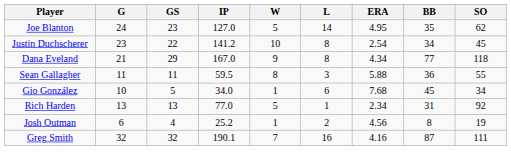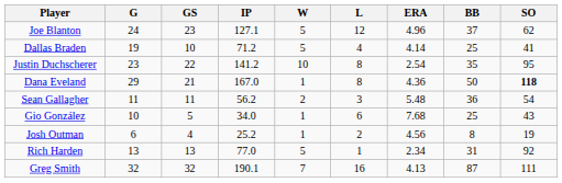Joe Blanton | IP: 127.0 -> 127.1
Joe Blanton | L: 14 -> 12
Joe Blanton | ERA: 4.95 -> 4.96
Joe Blanton | BB: 35 -> 37
+ row: Dallas Braden | 19 | 10 | 71.2 | 5 | 4 | 4.14 | 25 | 41
Justin Duchscherer | BB: 34 -> 35
Justin Duchscherer | SO: 45 -> 95
Dana Eveland | G: 21 -> 29
Dana Eveland | GS: 29 -> 21
Dana Eveland | W: 9 -> 1
Dana Eveland | ERA: 4.34 -> 4.36
Dana Eveland | BB: 77 -> 50
Dana Eveland | SO: normal -> bold
Sean Gallagher | IP: 59.5 -> 56.2
Sean Gallagher | W: 8 -> 2
Sean Gallagher | ERA: 5.88 -> 5.48
Sean Gallagher | SO: 55 -> 54
Gio González | BB: 45 -> 25
Gio González | SO: 34 -> 43
rows swapped: Rich Harden <-> Josh Outman
Greg Smith | ERA: 4.16 -> 4.13
